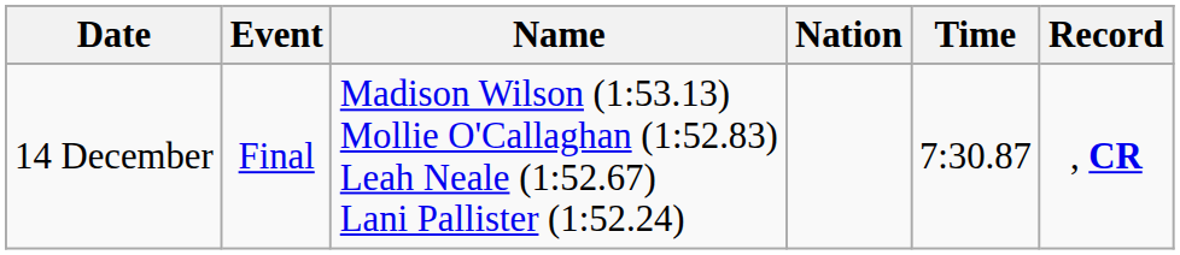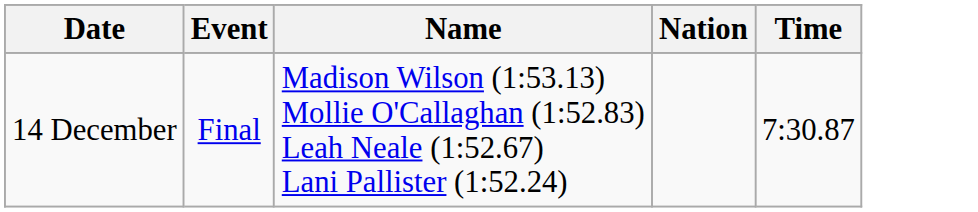- column: Record | , CR
